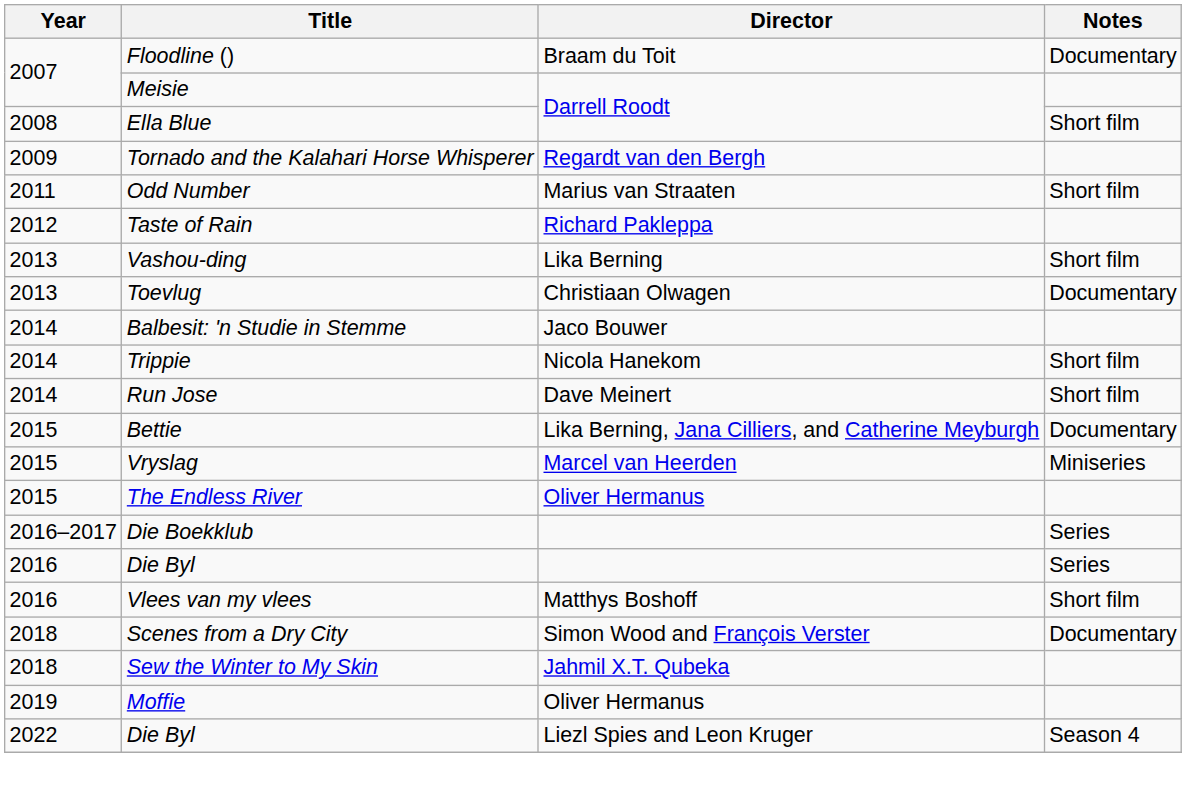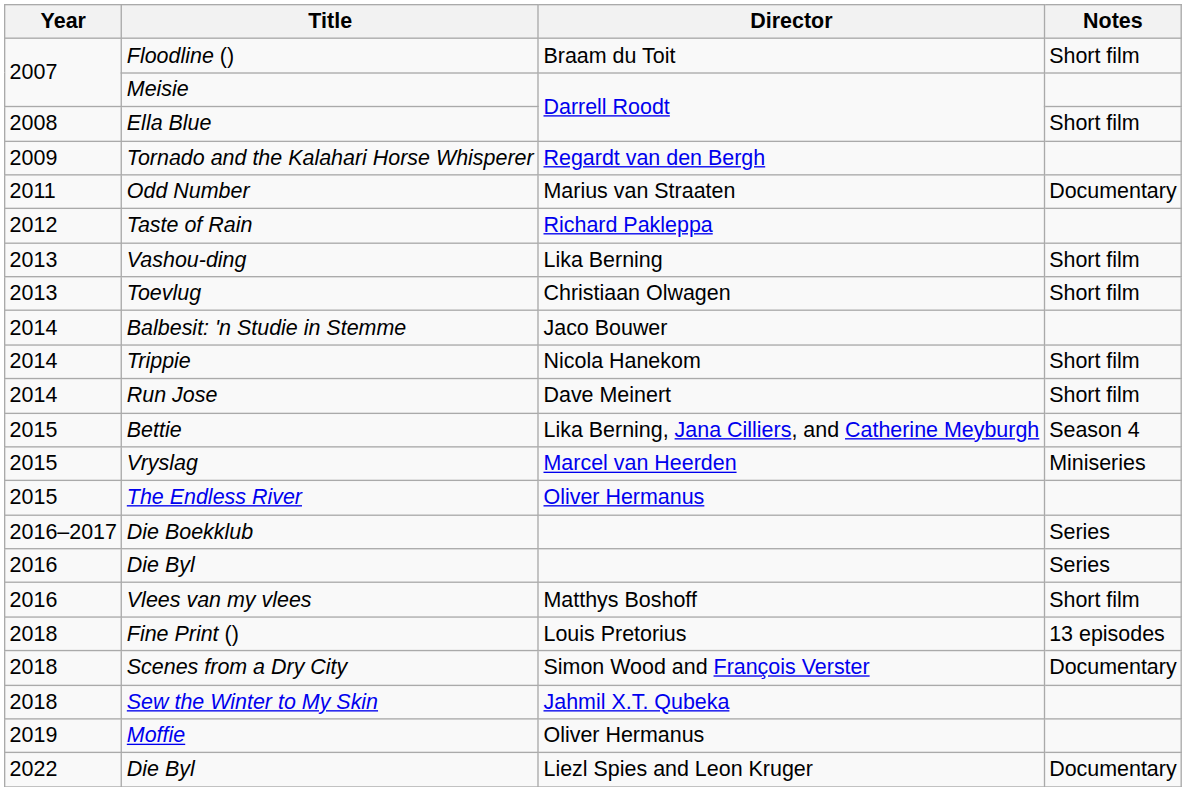Floodline () | Notes: Documentary -> Short film
Odd Number | Notes: Short film -> Documentary
Toevlug | Notes: Documentary -> Short film
Bettie | Notes: Documentary -> Season 4
+ row: 2018 | Fine Print () | Louis Pretorius | 13 episodes
Die Byl / Liezl Spies and Leon Kruger | Notes: Season 4 -> Documentary
